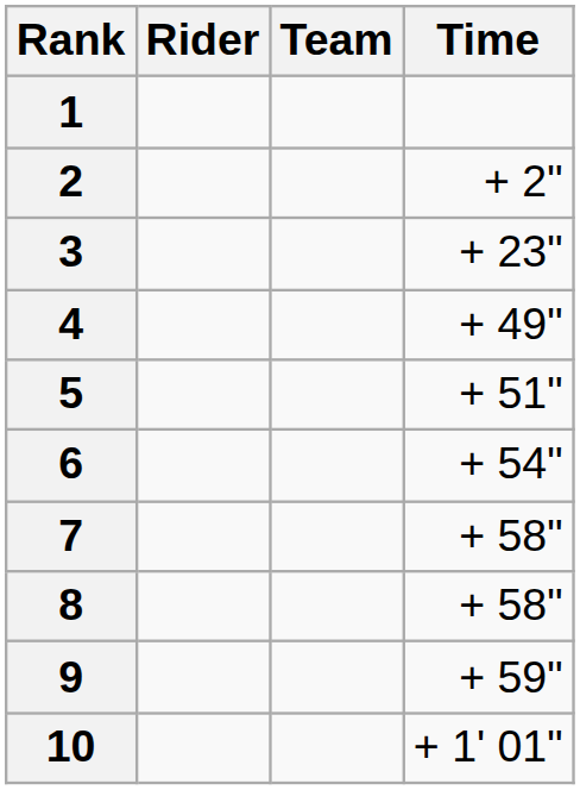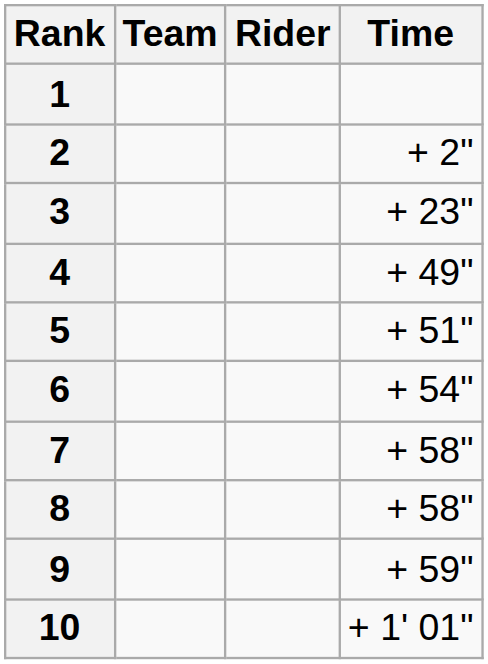columns swapped: Rider <-> Team
